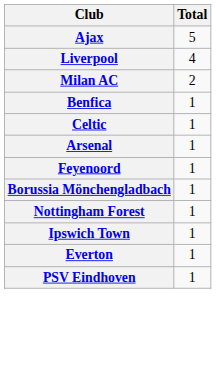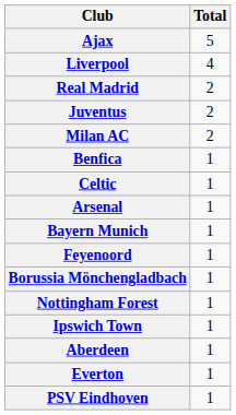+ row: Real Madrid | 2
+ row: Juventus | 2
+ row: Bayern Munich | 1
+ row: Aberdeen | 1
